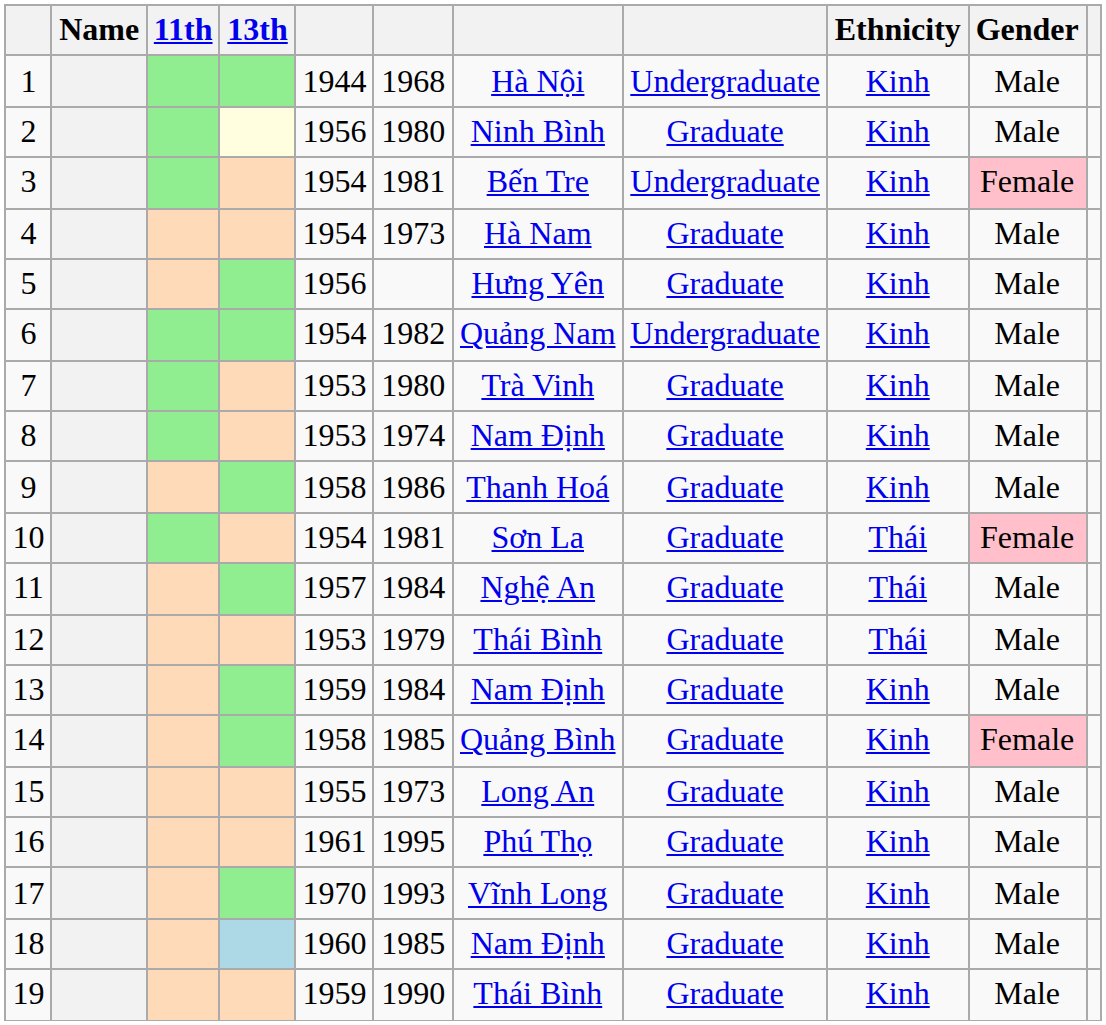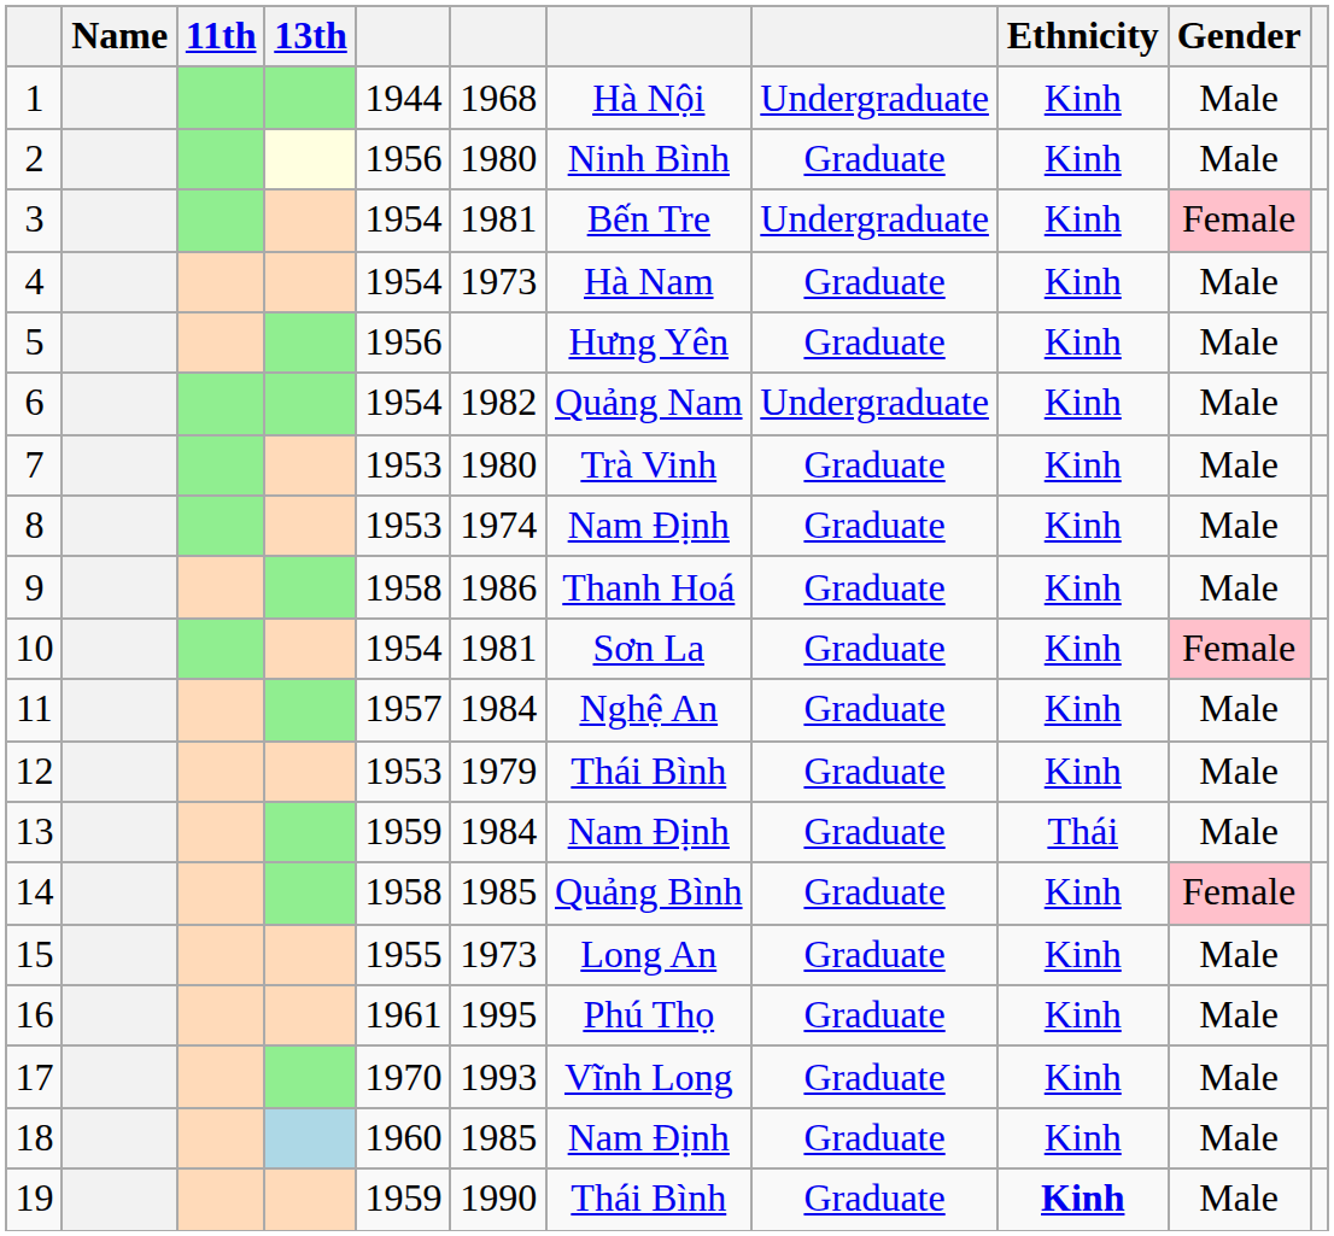10 | Ethnicity: Thái -> Kinh
11 | Ethnicity: Thái -> Kinh
12 | Ethnicity: Thái -> Kinh
13 | Ethnicity: Kinh -> Thái
19 | Ethnicity: normal -> bold
